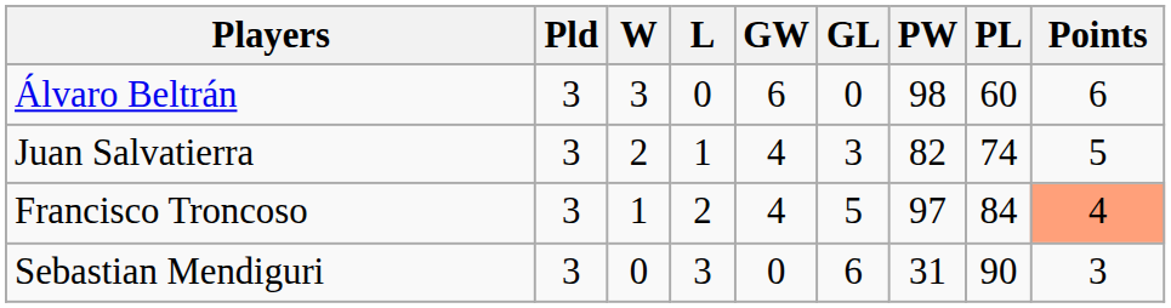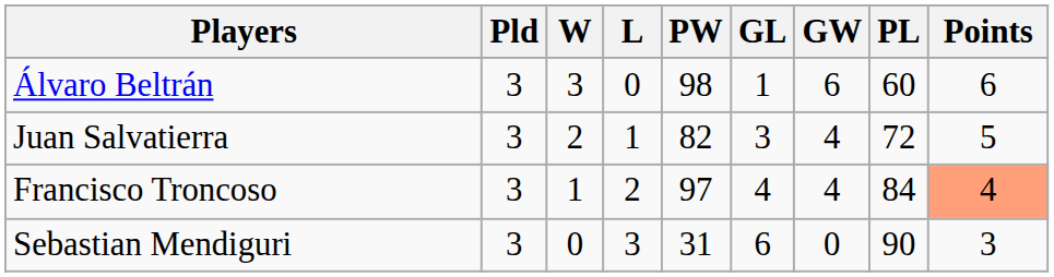columns swapped: GW <-> PW
Álvaro Beltrán | GL: 0 -> 1
Juan Salvatierra | PL: 74 -> 72
Francisco Troncoso | GL: 5 -> 4
